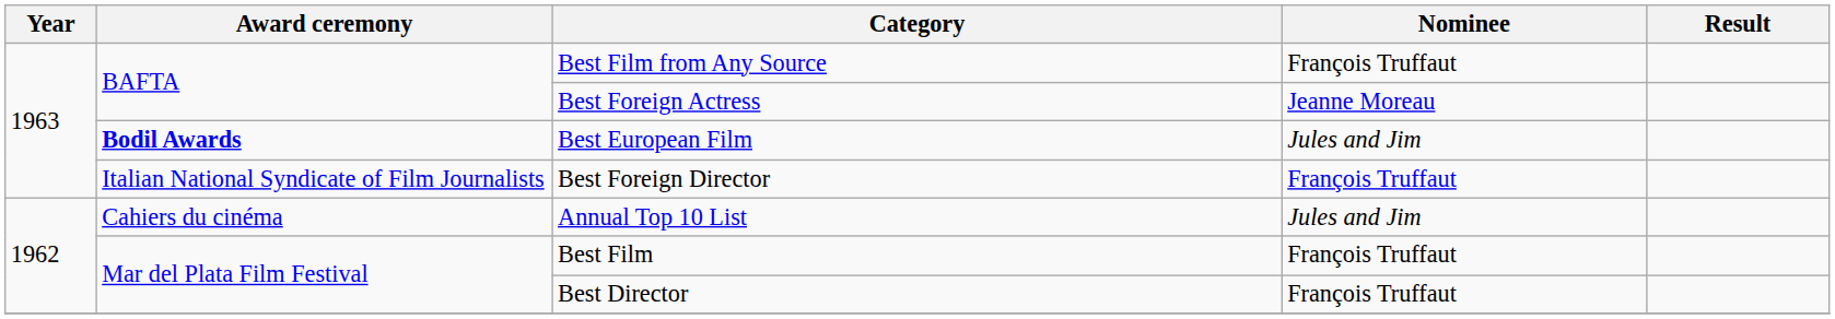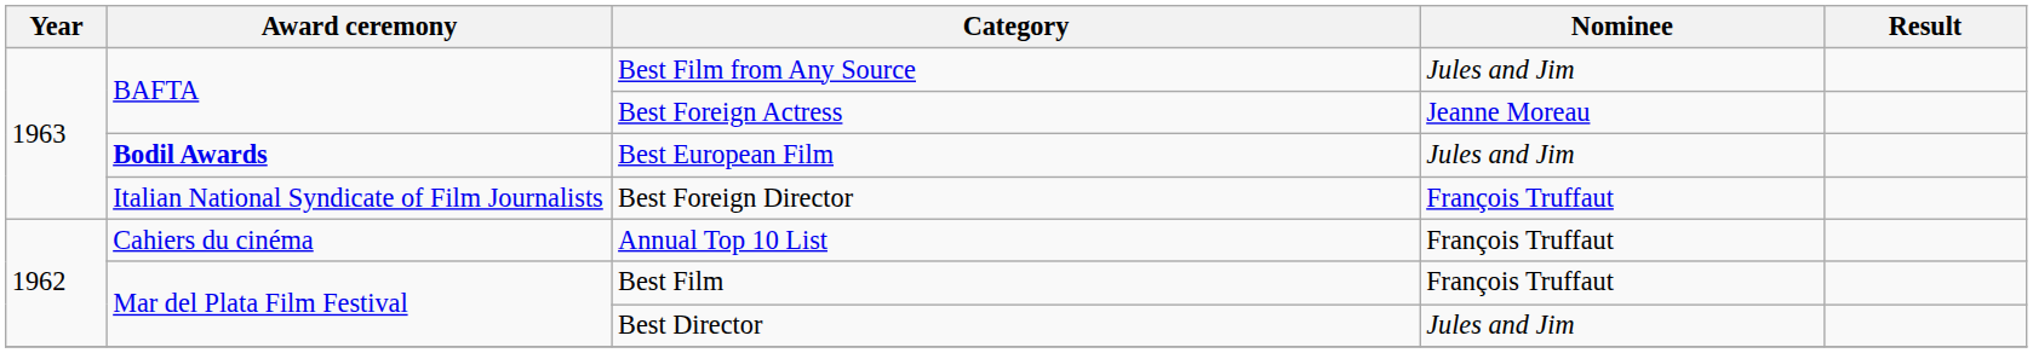Best Film from Any Source | Nominee: François Truffaut -> Jules and Jim
Annual Top 10 List | Nominee: Jules and Jim -> François Truffaut
Best Director | Nominee: François Truffaut -> Jules and Jim
